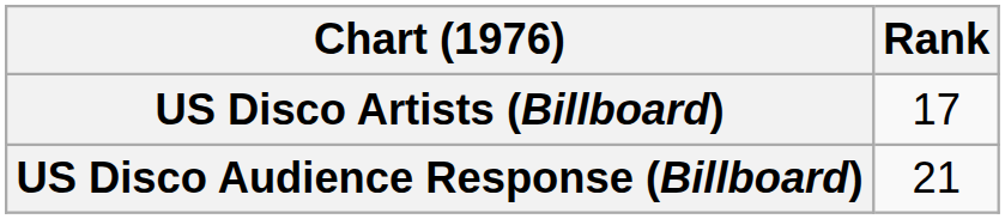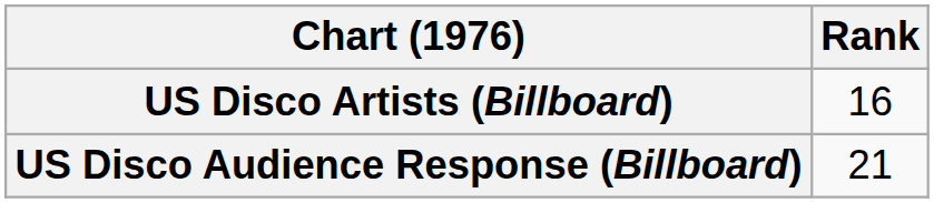US Disco Artists (Billboard) | Rank: 17 -> 16
